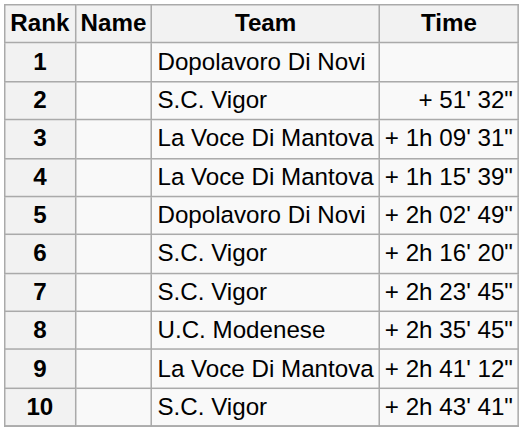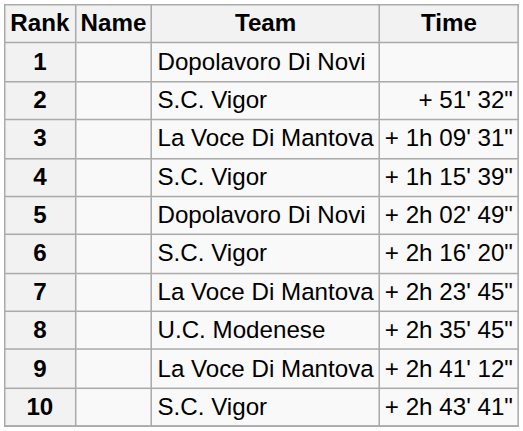4 | Team: La Voce Di Mantova -> S.C. Vigor
7 | Team: S.C. Vigor -> La Voce Di Mantova
